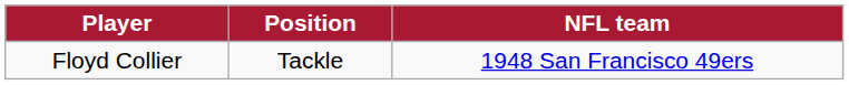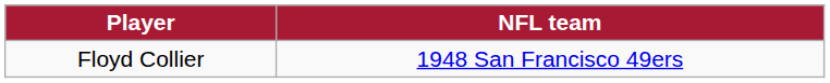- column: Position | Tackle
